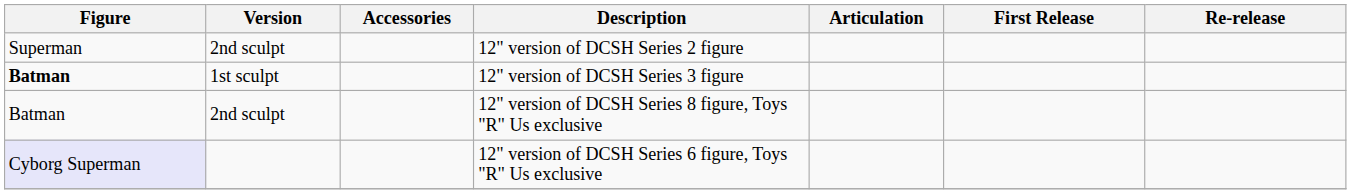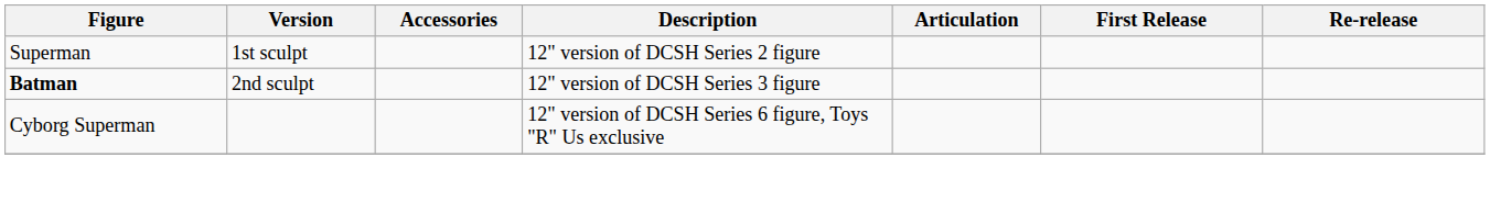12" version of DCSH Series 2 figure | Version: 2nd sculpt -> 1st sculpt
12" version of DCSH Series 3 figure | Version: 1st sculpt -> 2nd sculpt
- row: Batman | 2nd sculpt | 12" version of DCSH Series 8 figure, Toys "R" Us exclusive
12" version of DCSH Series 6 figure, Toys "R" Us exclusive | Figure: lavender background -> no background
